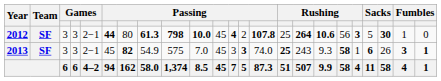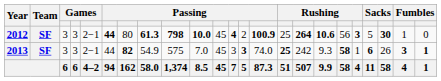2012 | column 14: 107.8 -> 100.9
2013 | column 6: 45 -> 44
2013 | column 16: 243 -> 242
